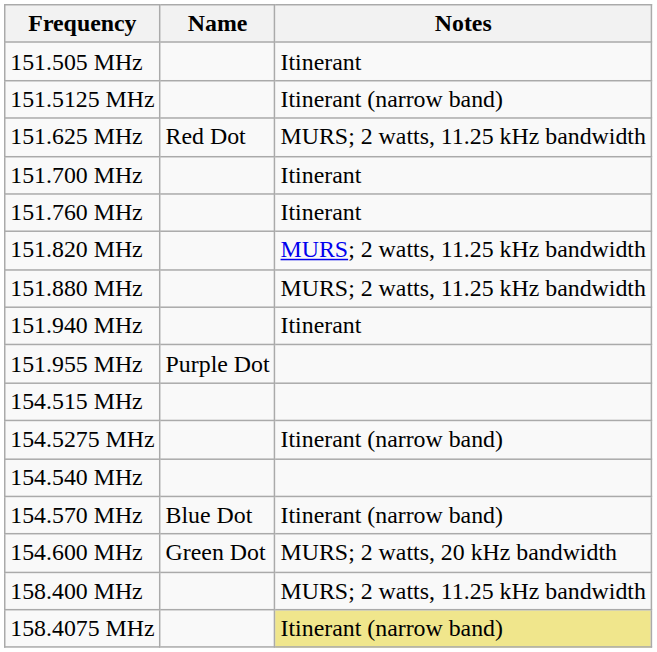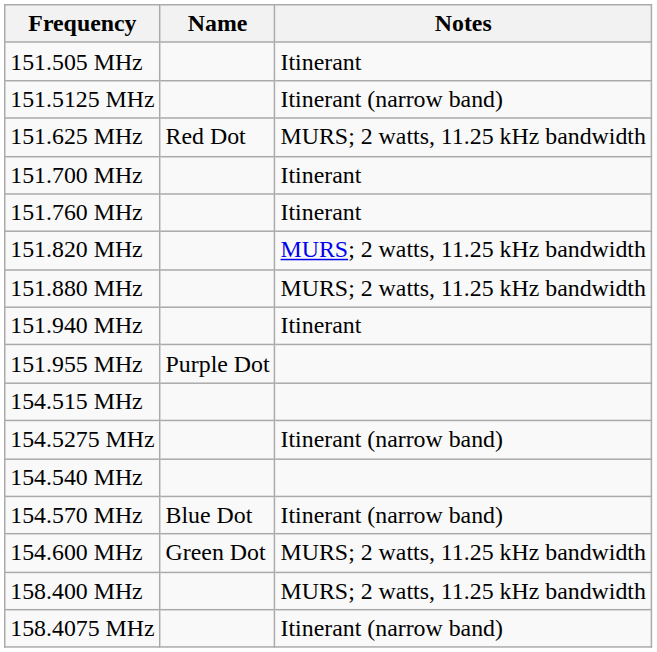154.600 MHz | Notes: MURS; 2 watts, 20 kHz bandwidth -> MURS; 2 watts, 11.25 kHz bandwidth
158.4075 MHz | Notes: khaki background -> no background
